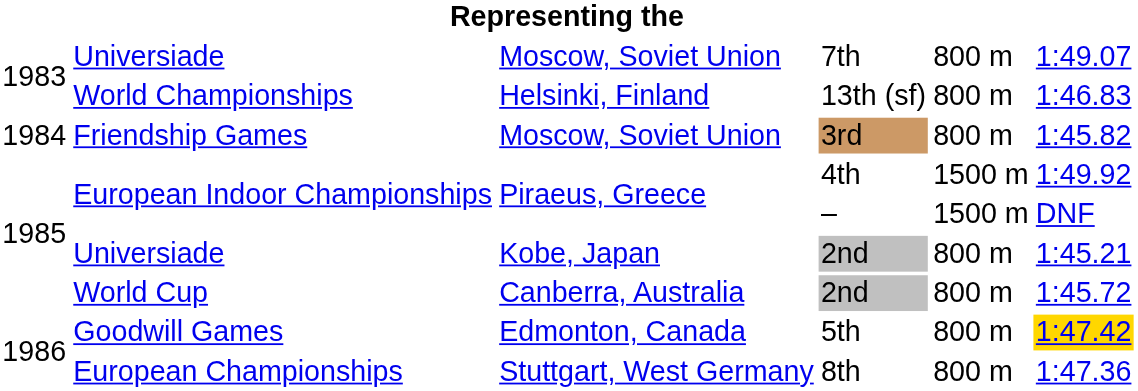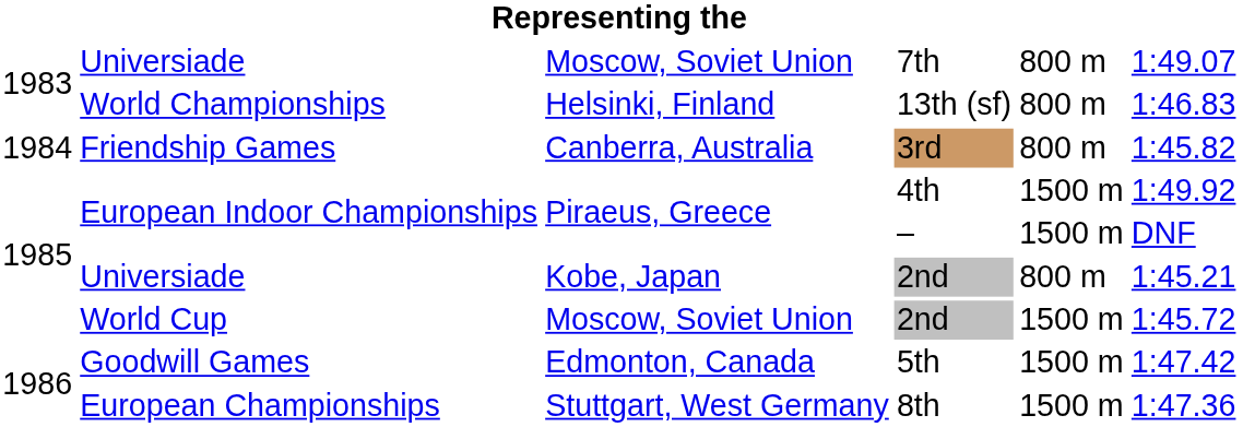3rd | column 3: Moscow, Soviet Union -> Canberra, Australia
World Cup / 2nd | column 3: Canberra, Australia -> Moscow, Soviet Union
World Cup / 2nd | column 5: 800 m -> 1500 m
5th | column 5: 800 m -> 1500 m
5th | column 6: gold background -> no background
8th | column 5: 800 m -> 1500 m
